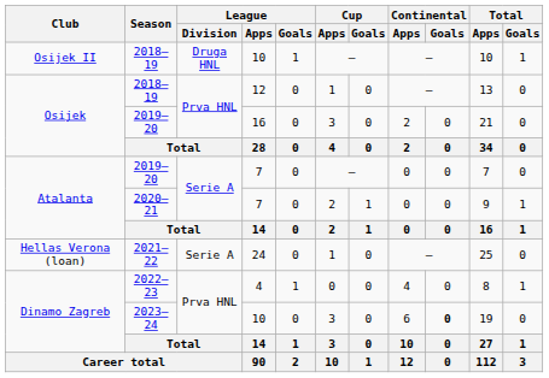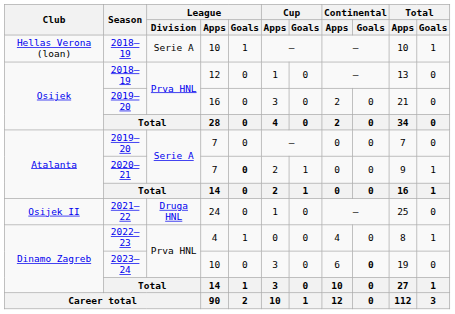2018–19 / 10 | Club: Osijek II -> Hellas Verona (loan)
2018–19 / 10 | League / Division: Druga HNL -> Serie A
2020–21 | League / Goals: normal -> bold
2021–22 | Club: Hellas Verona (loan) -> Osijek II
2021–22 | League / Division: Serie A -> Druga HNL
